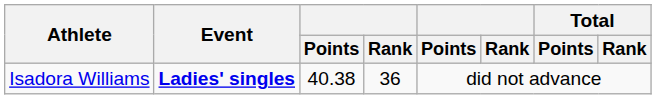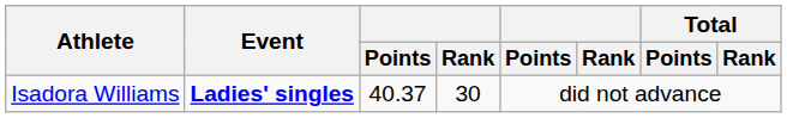Isadora Williams | column 3: 40.38 -> 40.37
Isadora Williams | column 4: 36 -> 30
